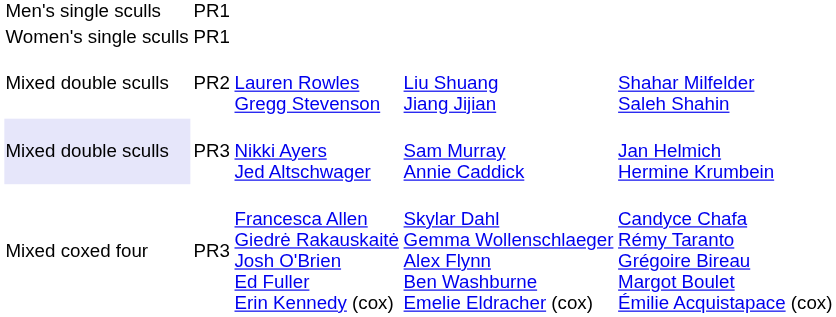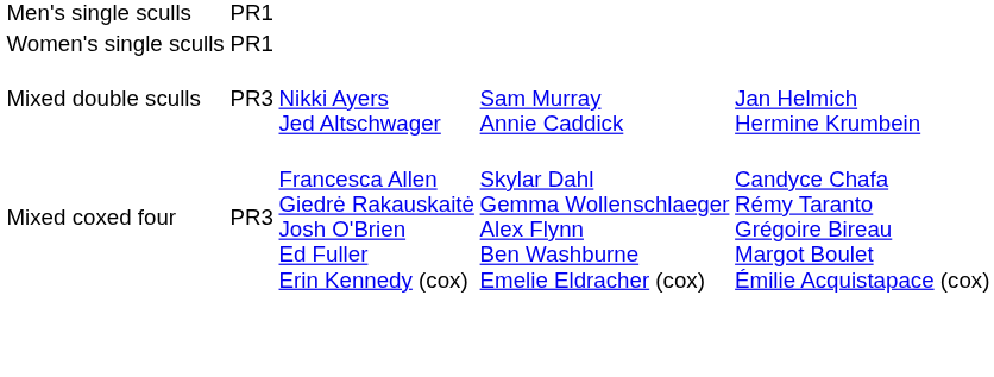- row: Mixed double sculls | PR2 | Lauren Rowles Gregg Stevenson | Liu Shuang Jiang Jijian | Shahar Milfelder Saleh Shahin
Nikki Ayers Jed Altschwager | column 1: lavender background -> no background
